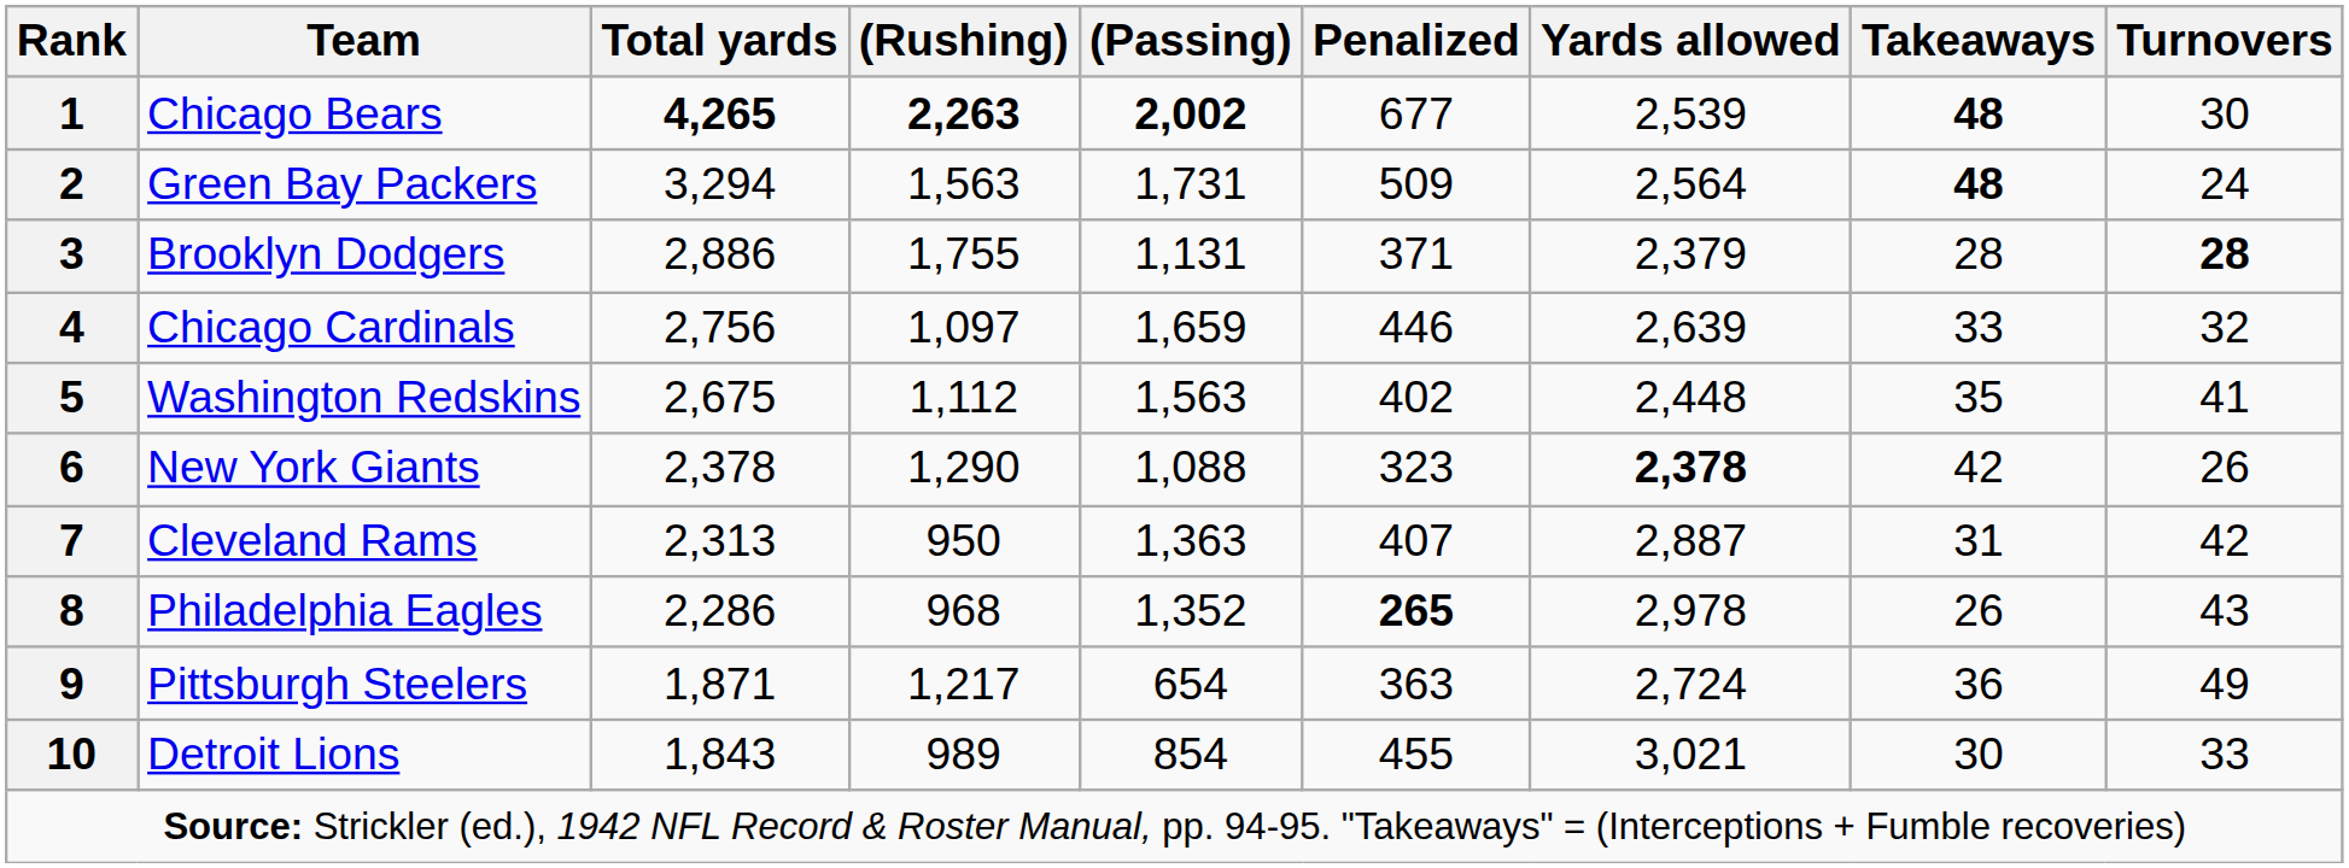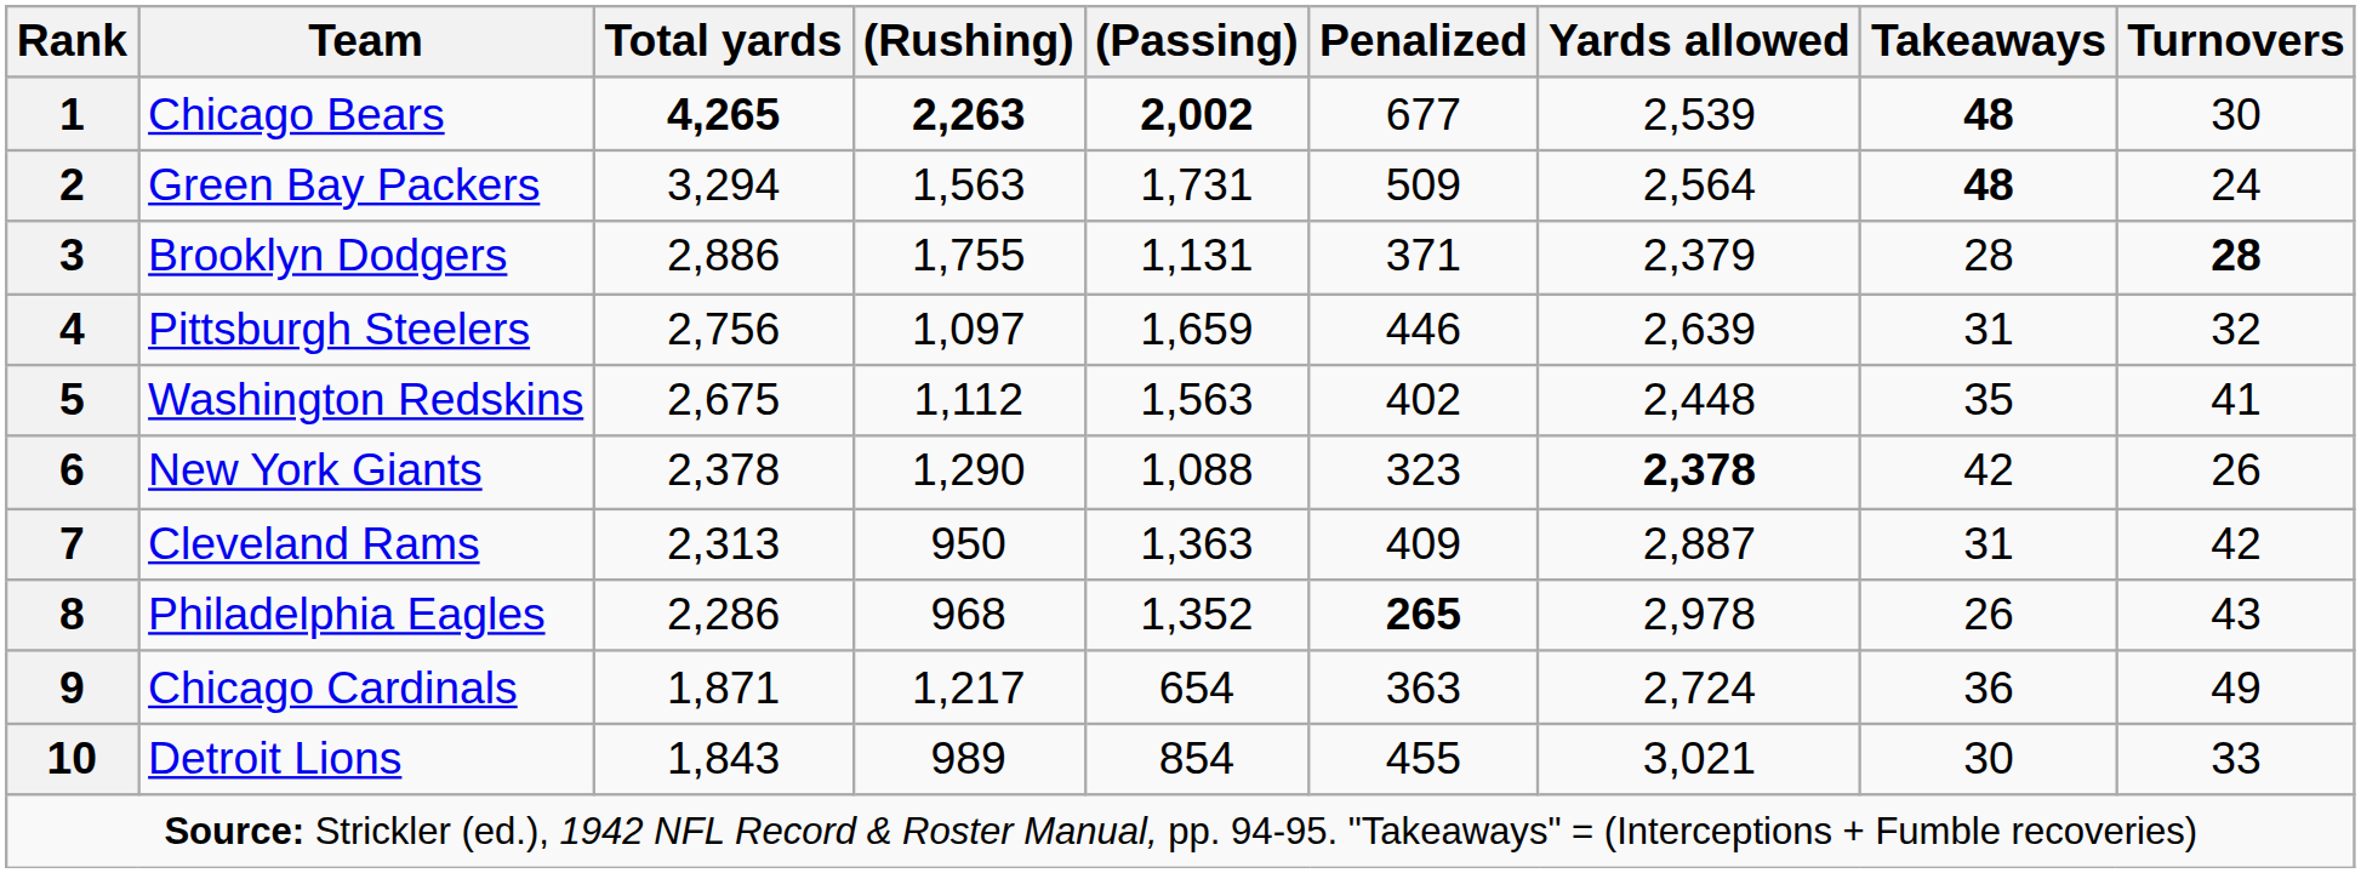4 | Team: Chicago Cardinals -> Pittsburgh Steelers
4 | Takeaways: 33 -> 31
7 | Penalized: 407 -> 409
9 | Team: Pittsburgh Steelers -> Chicago Cardinals
